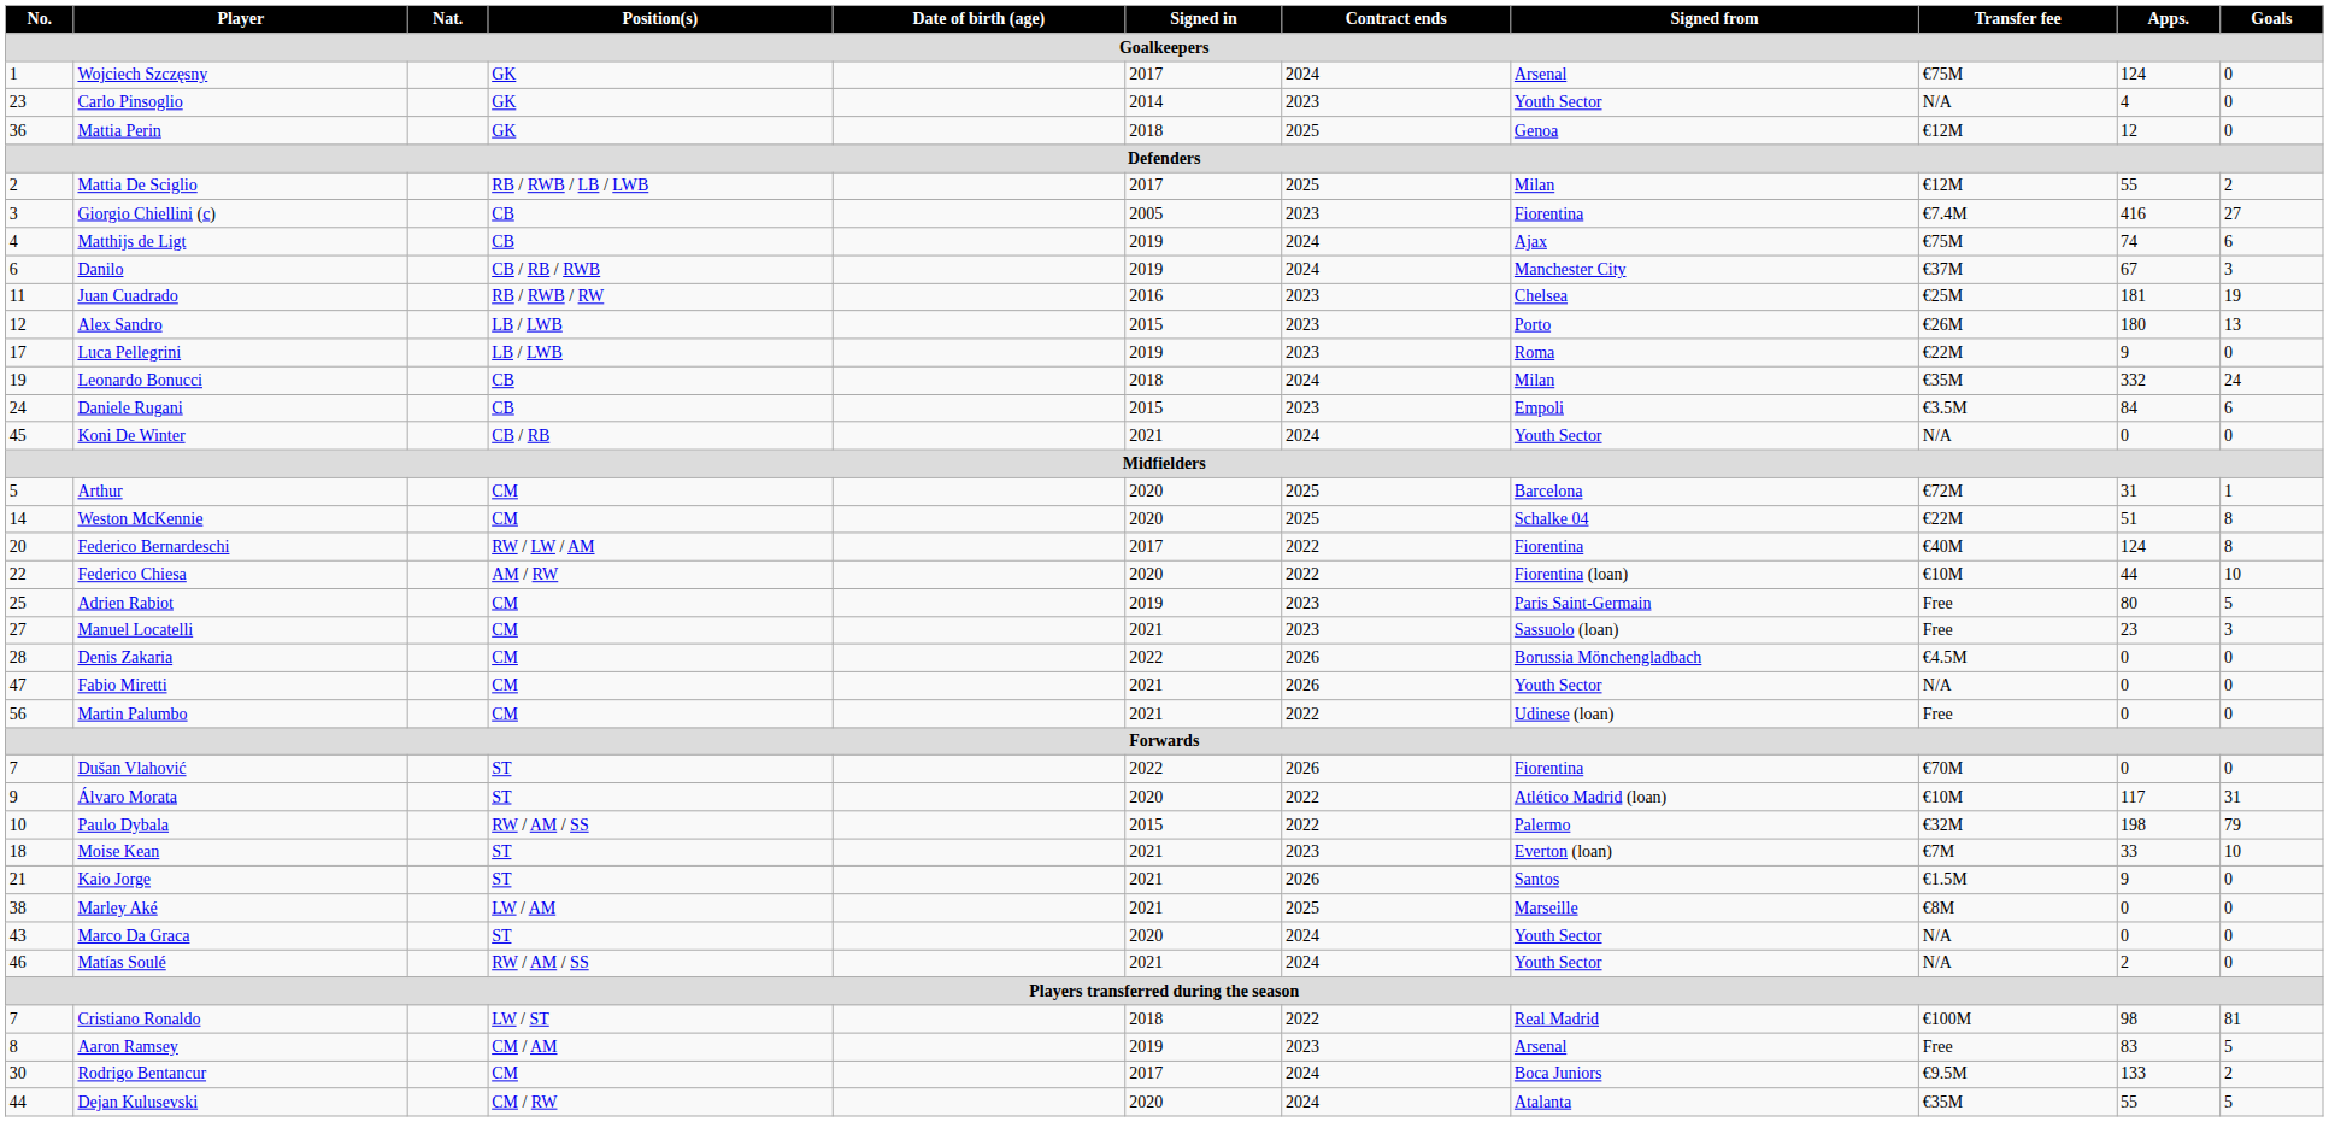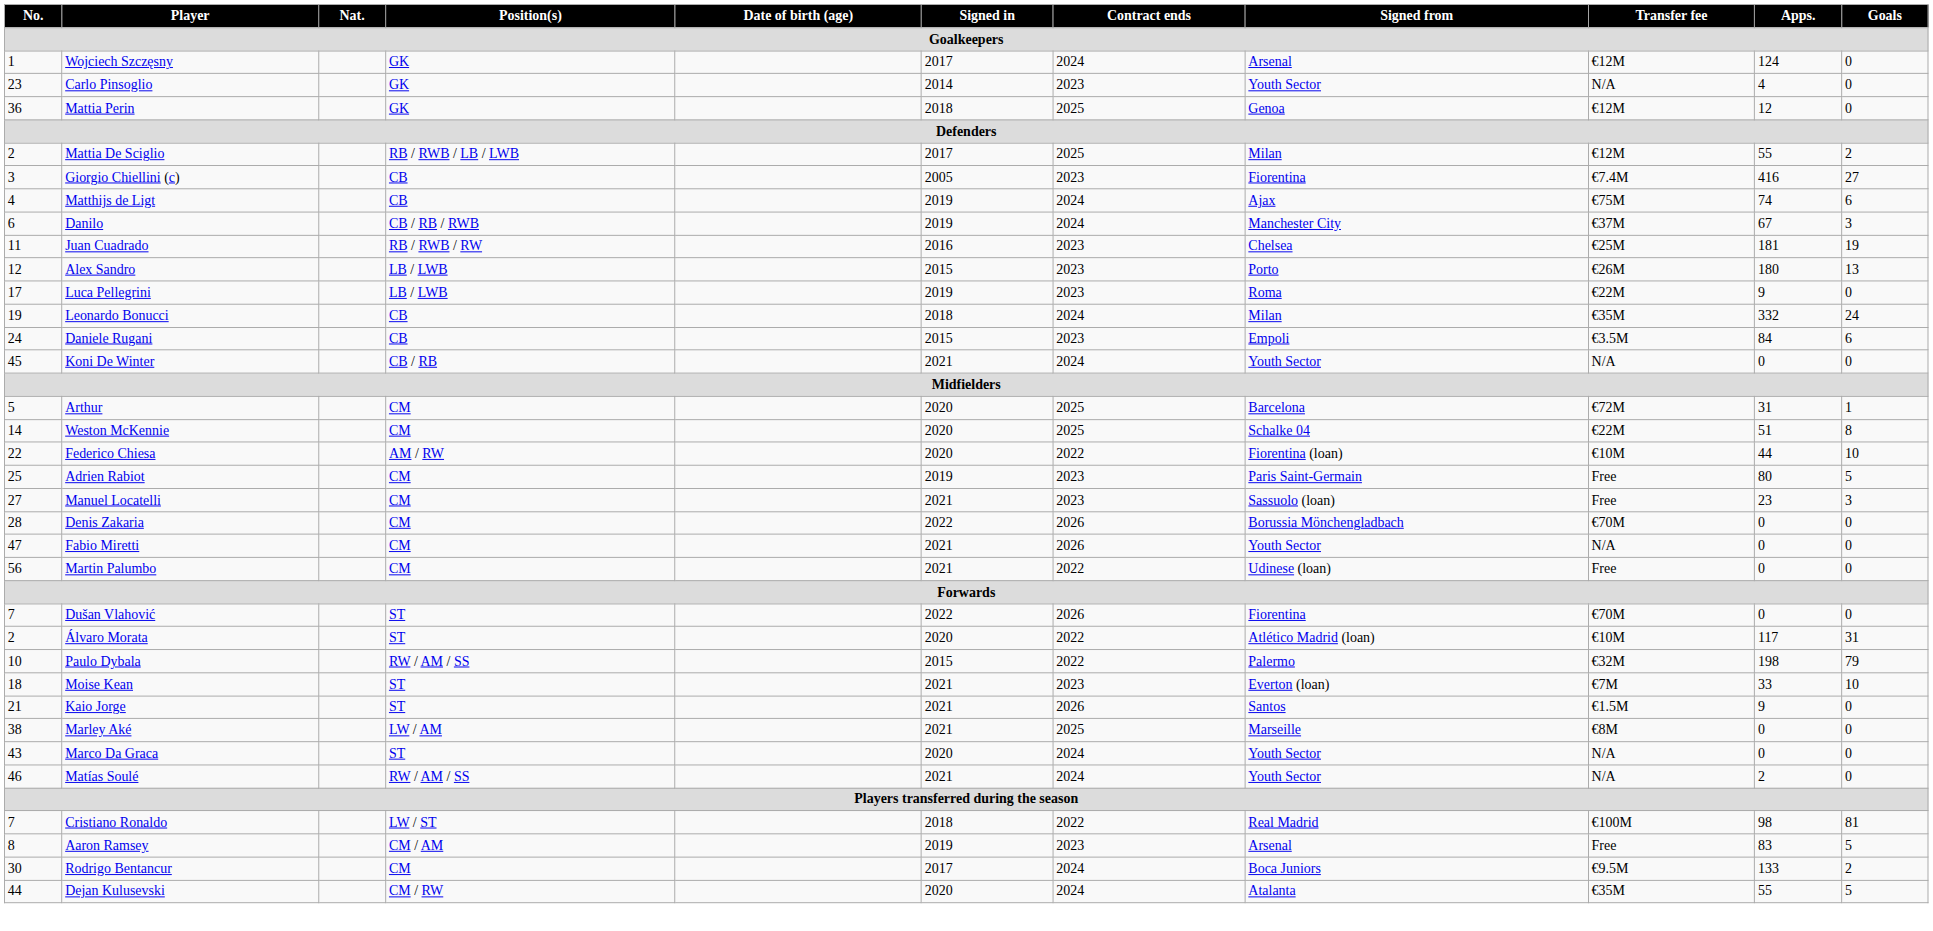Wojciech Szczęsny | Transfer fee: €75M -> €12M
- row: 20 | Federico Bernardeschi | RW / LW / AM | 2017 | 2022 | Fiorentina | €40M | 124 | 8
Denis Zakaria | Transfer fee: €4.5M -> €70M
Álvaro Morata | No.: 9 -> 2
